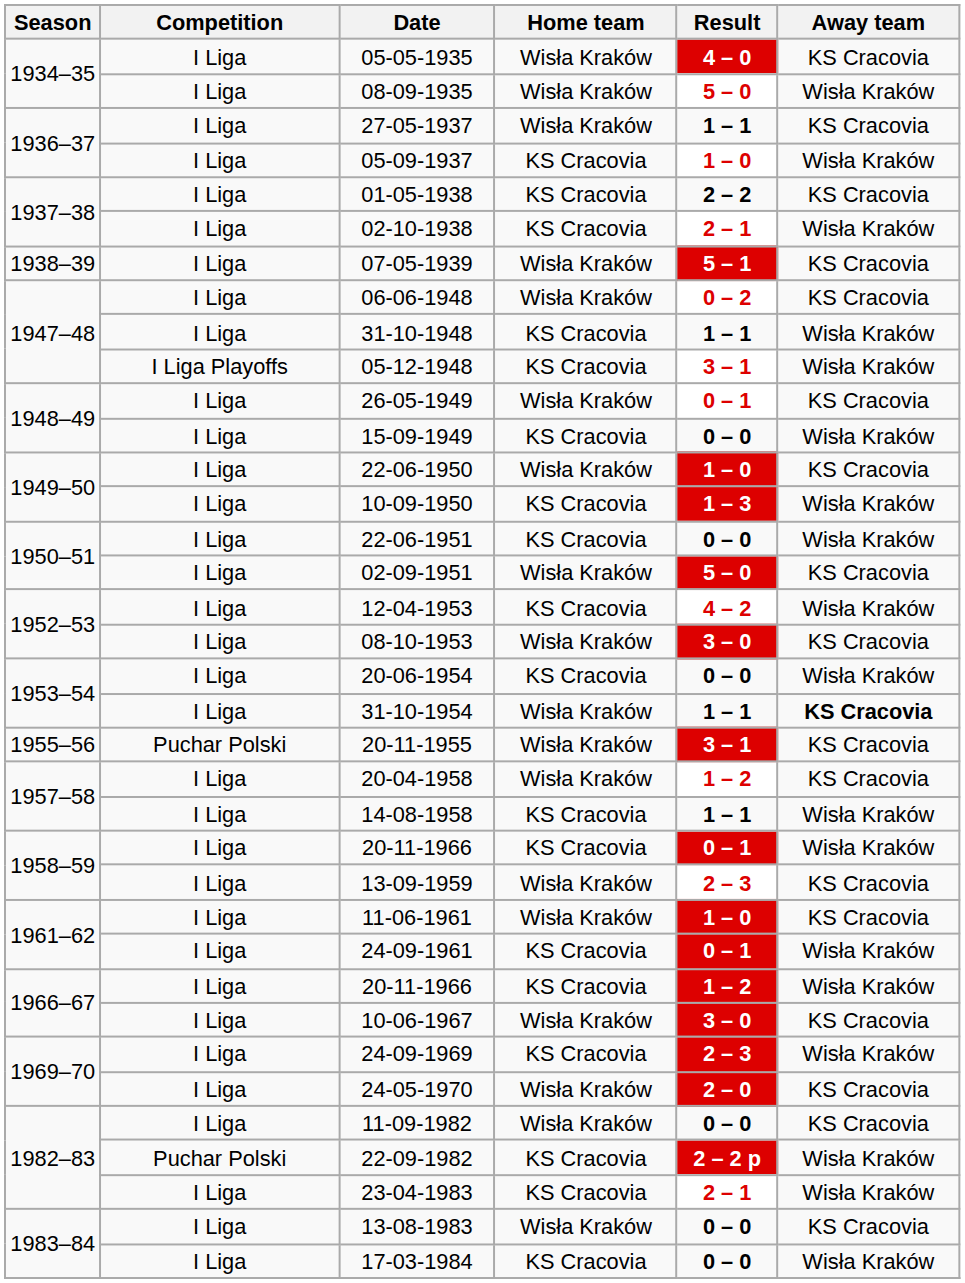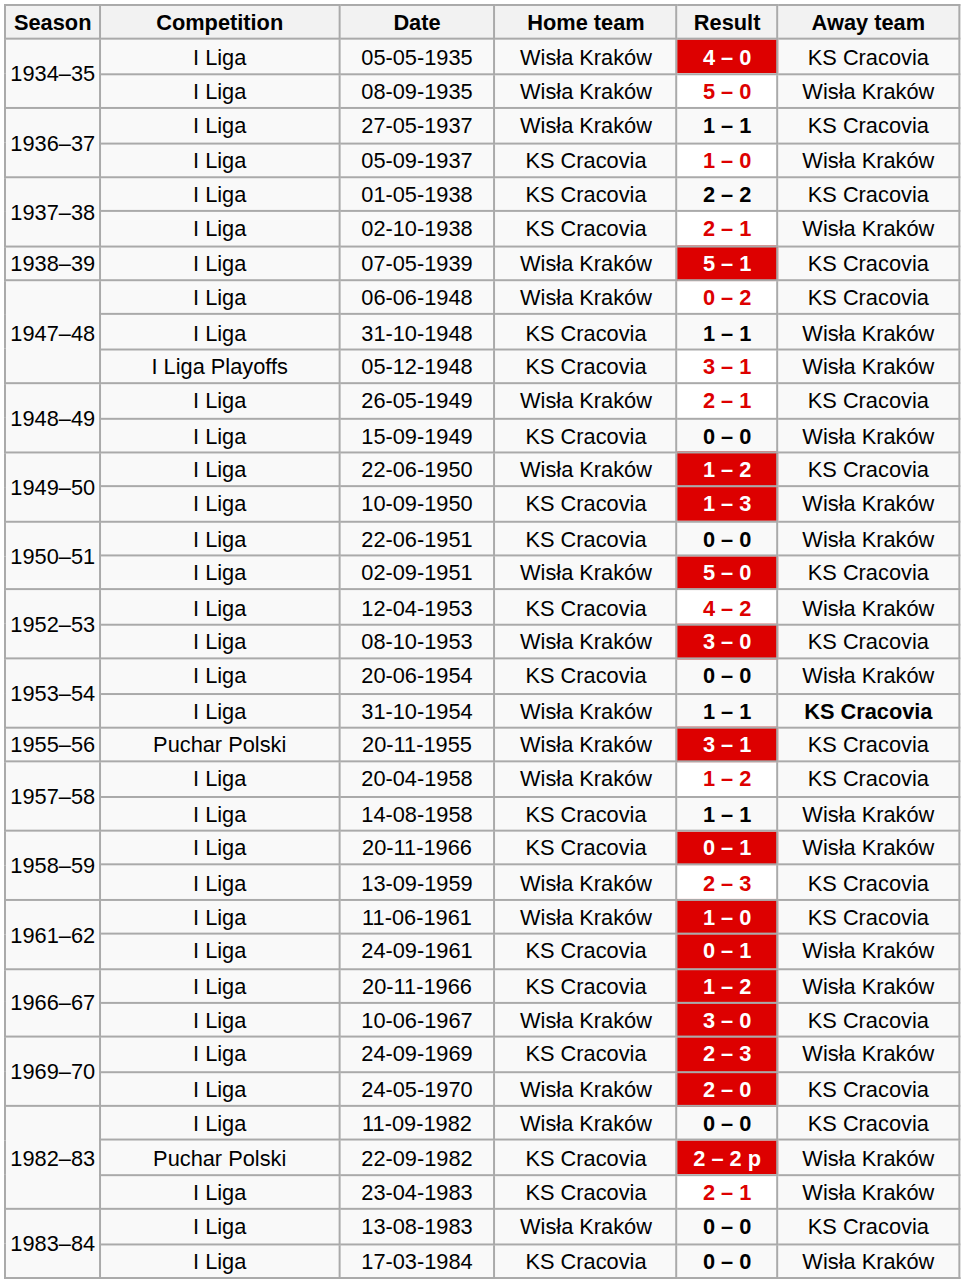26-05-1949 | Result: 0 – 1 -> 2 – 1
22-06-1950 | Result: 1 – 0 -> 1 – 2
